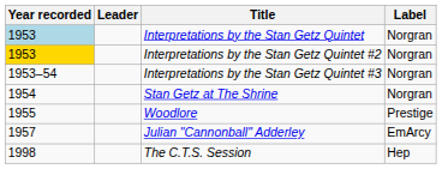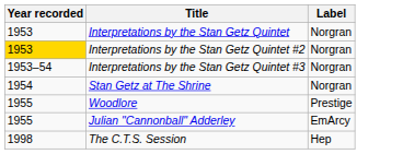- column: Leader
Interpretations by the Stan Getz Quintet | Year recorded: lightblue background -> no background
Julian "Cannonball" Adderley | Year recorded: 1957 -> 1955
